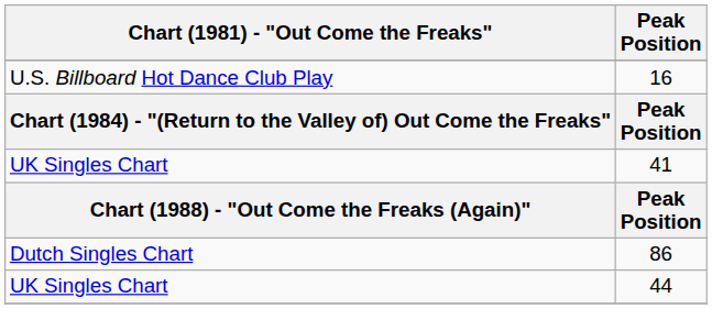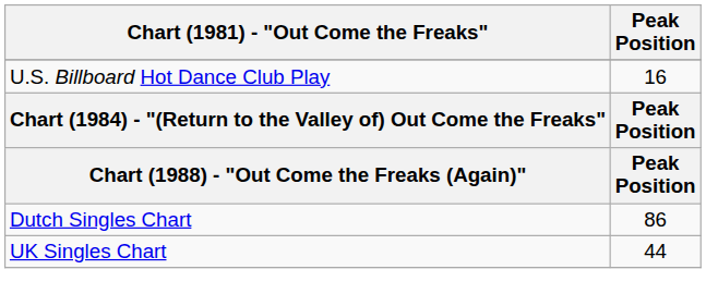- row: UK Singles Chart | 41
